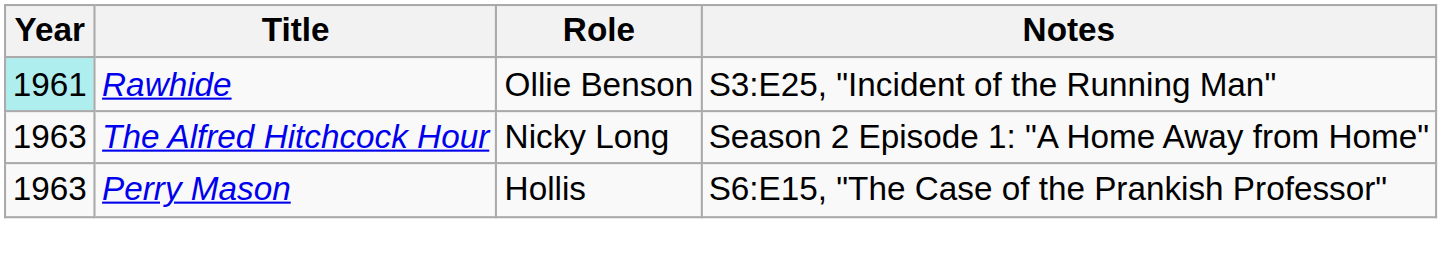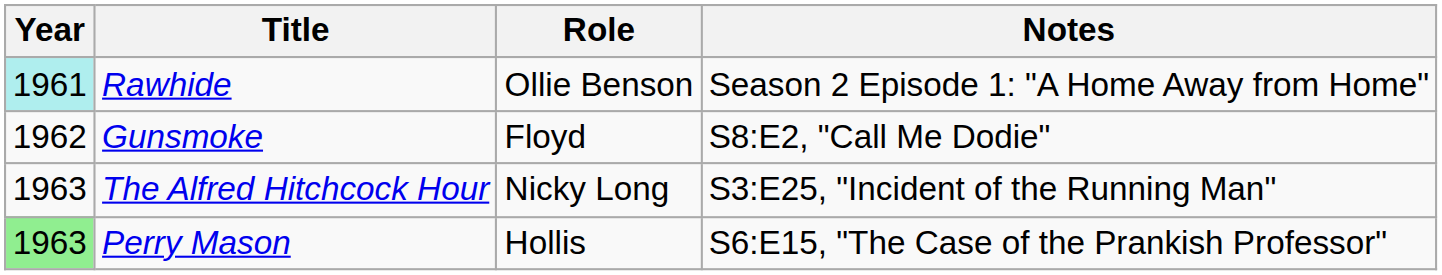Rawhide | Notes: S3:E25, "Incident of the Running Man" -> Season 2 Episode 1: "A Home Away from Home"
+ row: 1962 | Gunsmoke | Floyd | S8:E2, "Call Me Dodie"
The Alfred Hitchcock Hour | Notes: Season 2 Episode 1: "A Home Away from Home" -> S3:E25, "Incident of the Running Man"
Perry Mason | Year: no background -> lightgreen background
